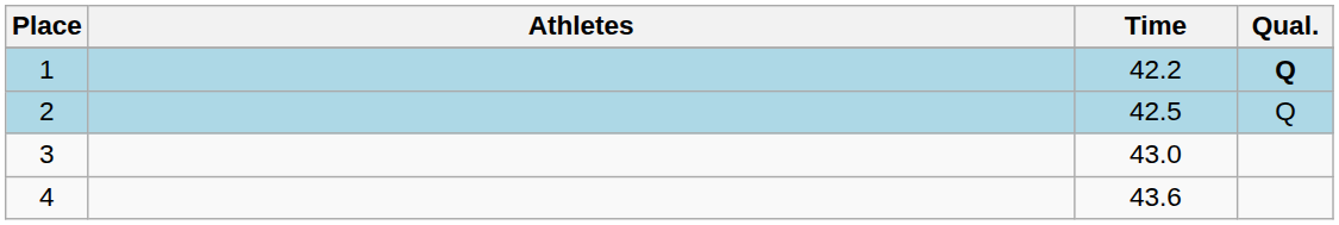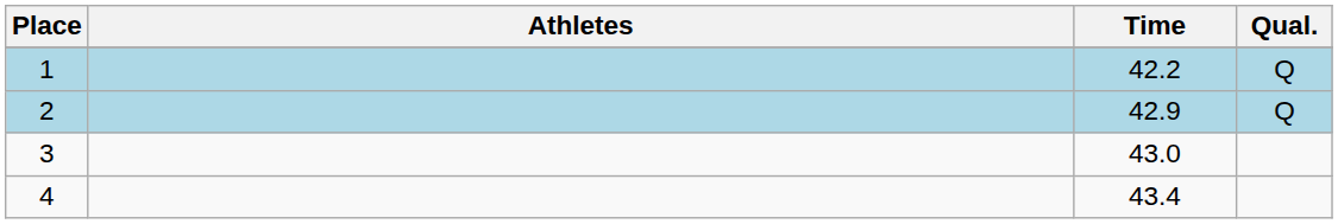1 | Qual.: bold -> normal
2 | Time: 42.5 -> 42.9
4 | Time: 43.6 -> 43.4
